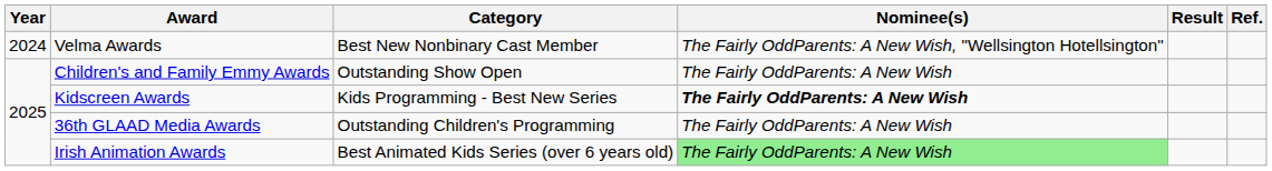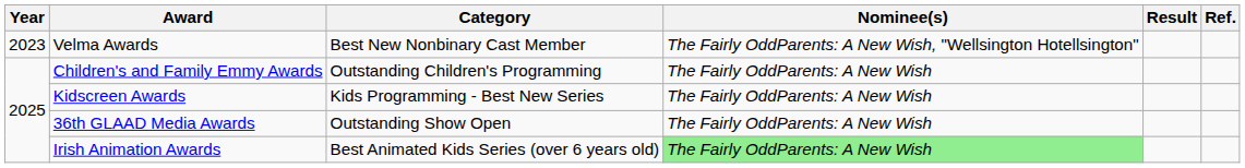Velma Awards | Year: 2024 -> 2023
Children's and Family Emmy Awards | Category: Outstanding Show Open -> Outstanding Children's Programming
Kidscreen Awards | Nominee(s): bold -> normal
36th GLAAD Media Awards | Category: Outstanding Children's Programming -> Outstanding Show Open
